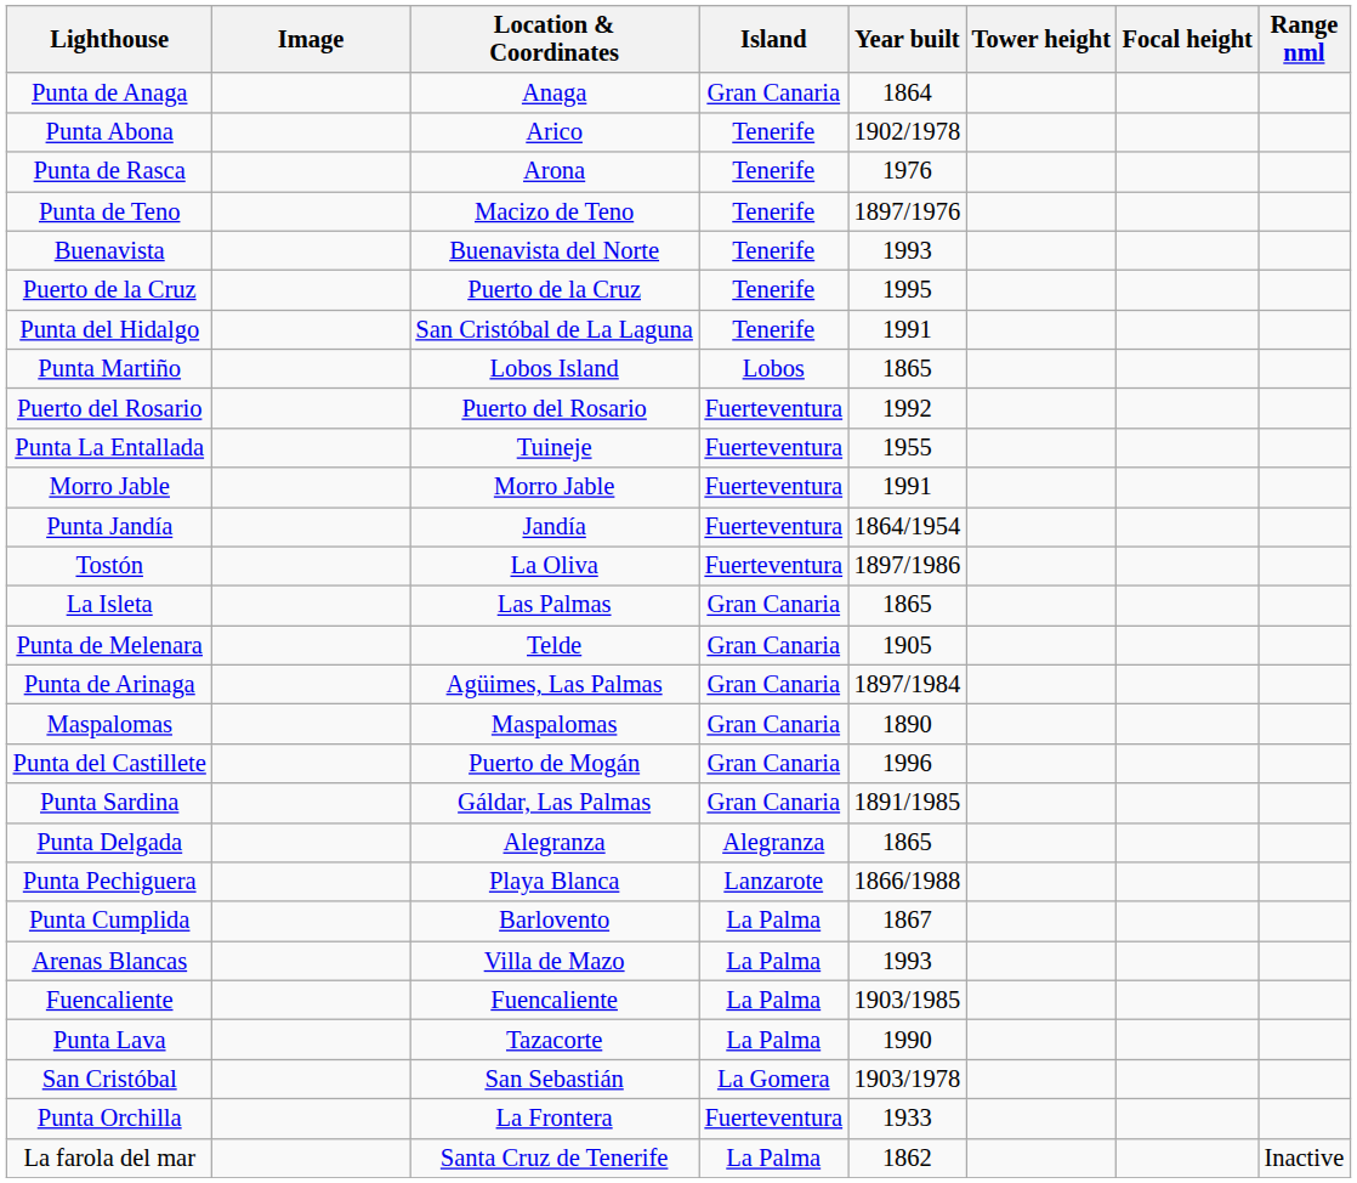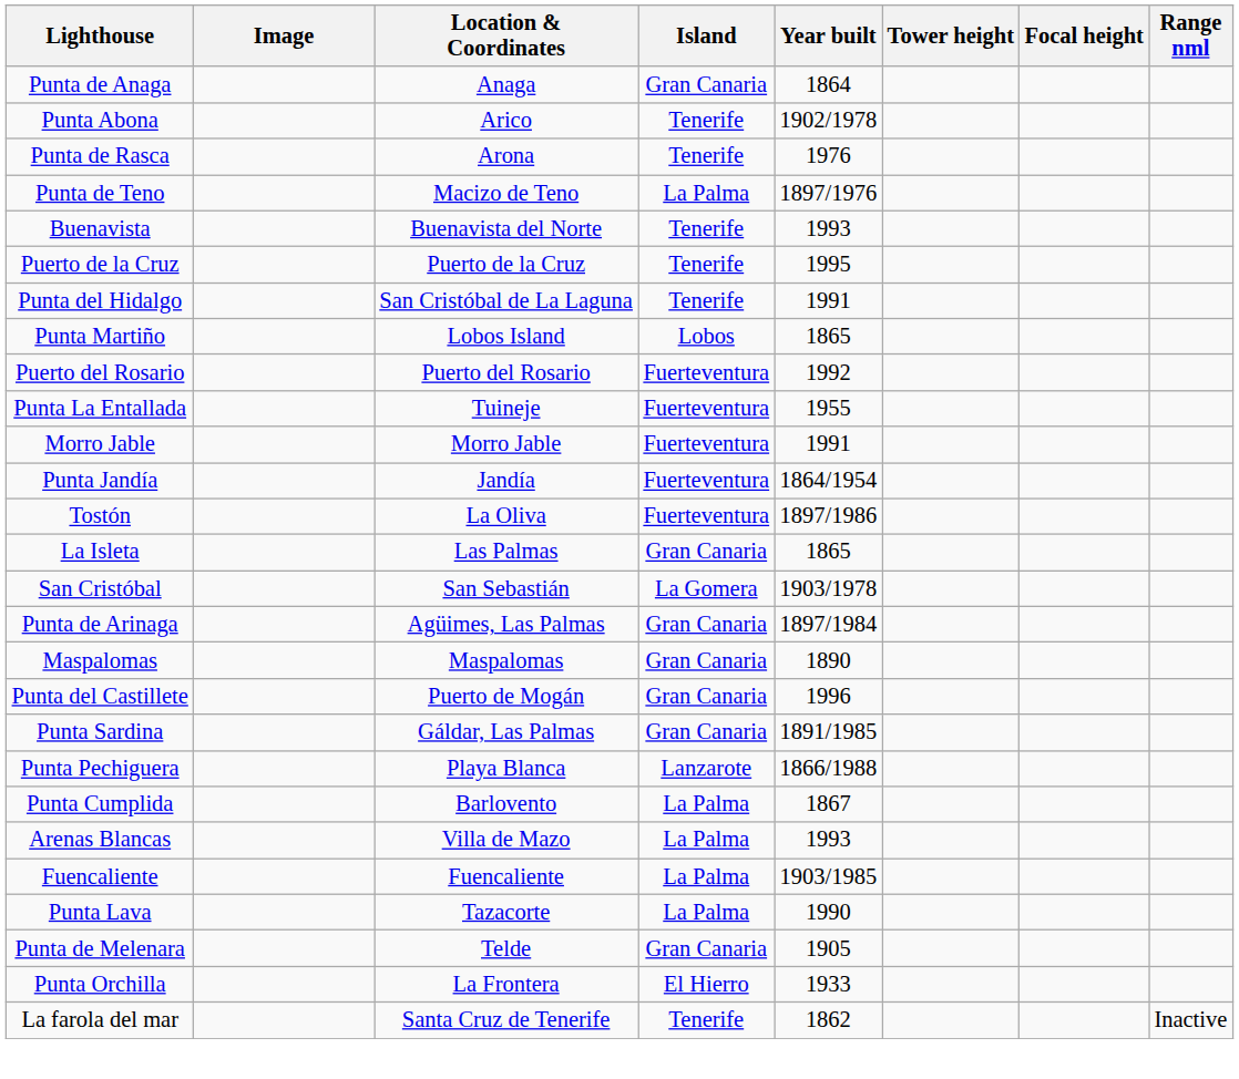Punta de Teno | Island: Tenerife -> La Palma
rows swapped: Punta de Melenara <-> San Cristóbal
- row: Punta Delgada | Alegranza | Alegranza | 1865
Punta Orchilla | Island: Fuerteventura -> El Hierro
La farola del mar | Island: La Palma -> Tenerife
